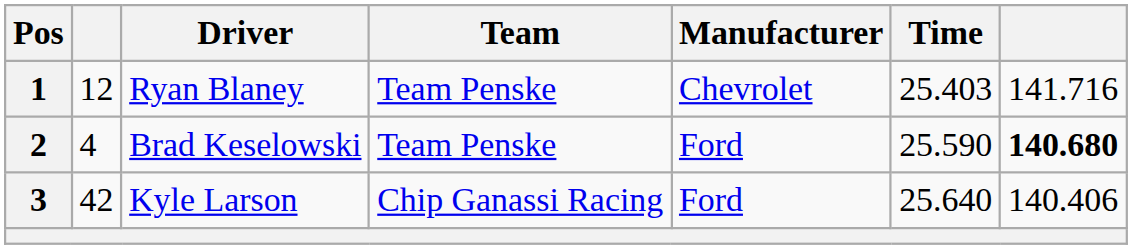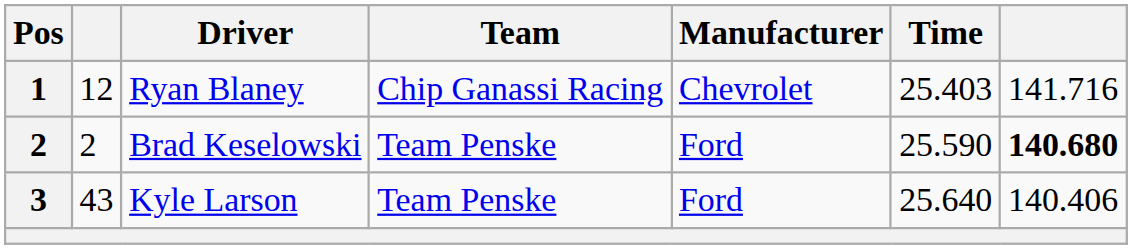Ryan Blaney | Team: Team Penske -> Chip Ganassi Racing
Brad Keselowski | column 2: 4 -> 2
Kyle Larson | column 2: 42 -> 43
Kyle Larson | Team: Chip Ganassi Racing -> Team Penske
